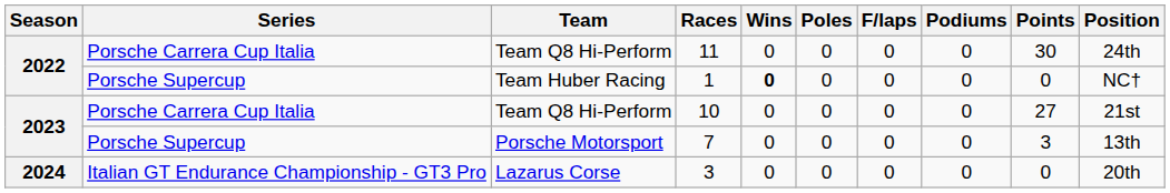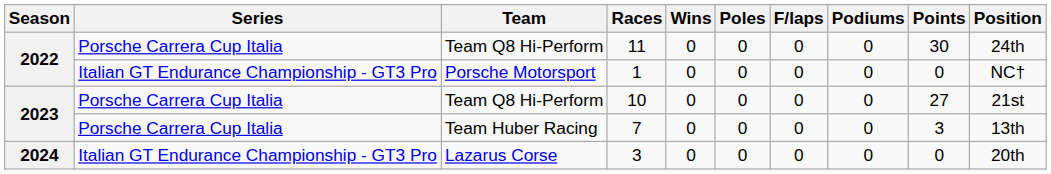1 | Series: Porsche Supercup -> Italian GT Endurance Championship - GT3 Pro
1 | Team: Team Huber Racing -> Porsche Motorsport
1 | Wins: bold -> normal
7 | Series: Porsche Supercup -> Porsche Carrera Cup Italia
7 | Team: Porsche Motorsport -> Team Huber Racing
